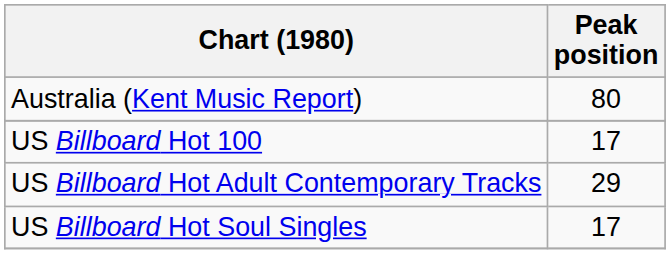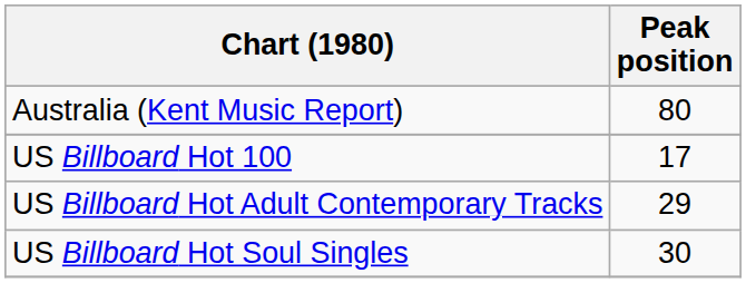US Billboard Hot Soul Singles | Peak position: 17 -> 30
